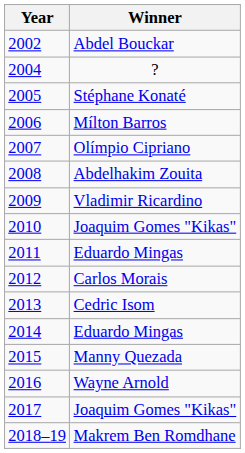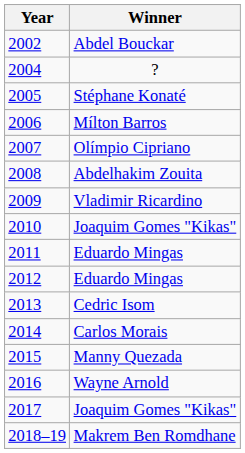2012 | Winner: Carlos Morais -> Eduardo Mingas
2014 | Winner: Eduardo Mingas -> Carlos Morais
